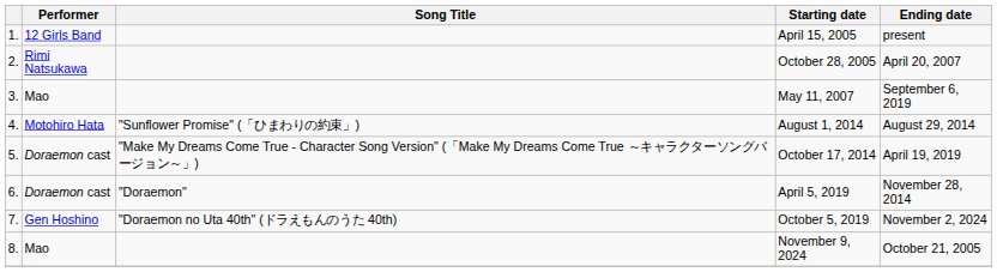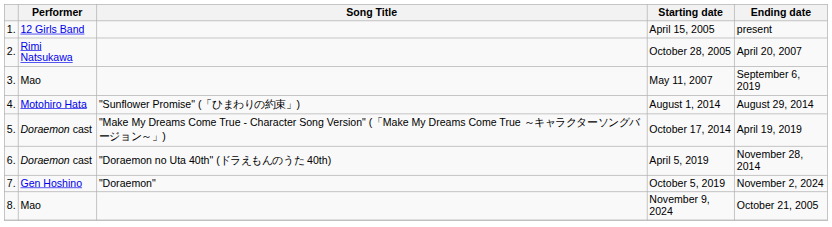April 5, 2019 | Song Title: "Doraemon" -> "Doraemon no Uta 40th" (ドラえもんのうた 40th)
October 5, 2019 | Song Title: "Doraemon no Uta 40th" (ドラえもんのうた 40th) -> "Doraemon"
